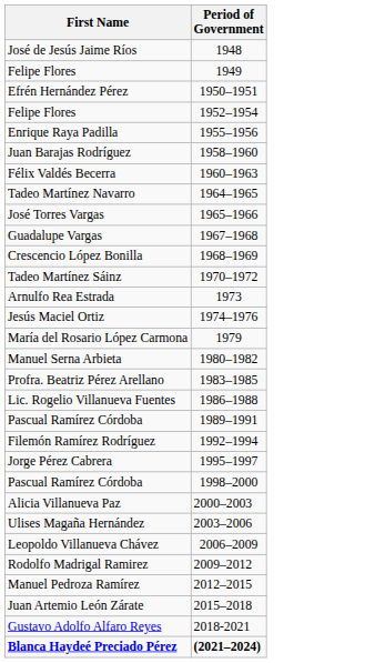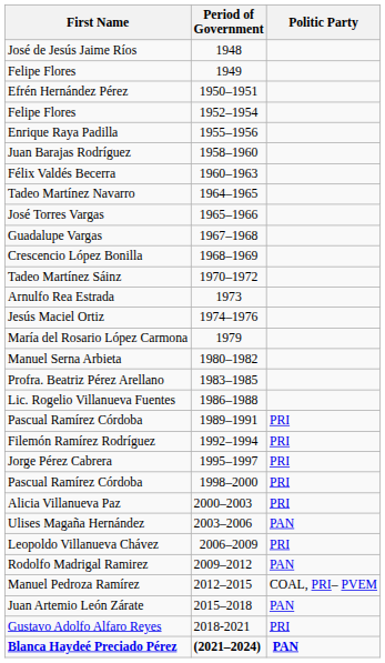+ column: Politic Party | PRI | PRI | PRI | PRI | PRI | PAN | PRI | PAN | COAL, PRI– PVEM | PAN | PRI | PAN
